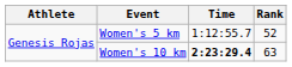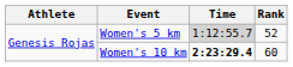Women's 5 km | Time: no background -> lightgrey background
Women's 10 km | Rank: 63 -> 60
